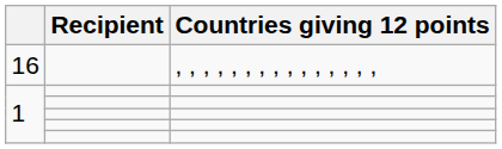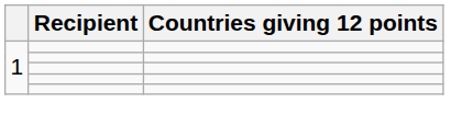- row: 16 | , , , , , , , , , , , , , , ,
